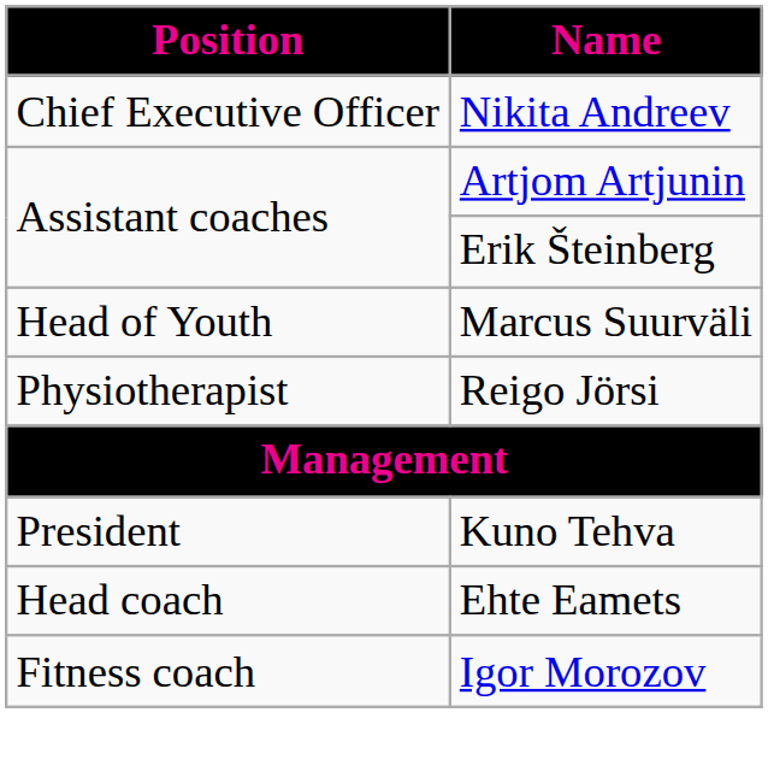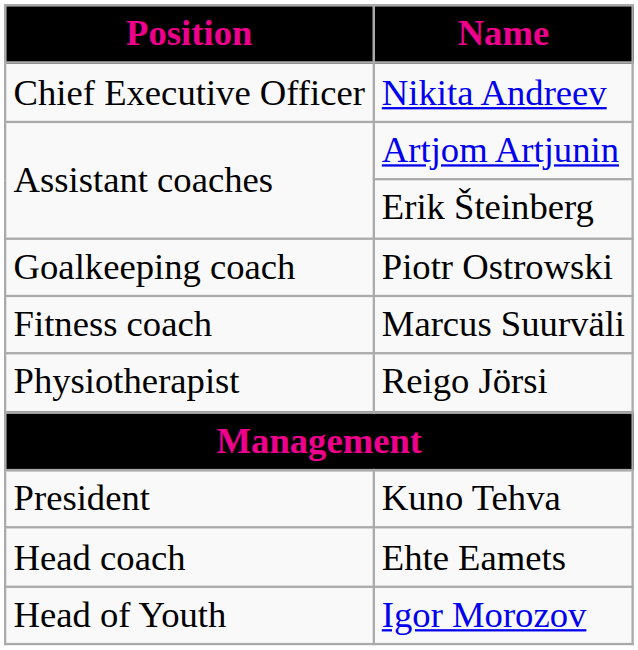+ row: Goalkeeping coach | Piotr Ostrowski
Marcus Suurväli | Position: Head of Youth -> Fitness coach
Igor Morozov | Position: Fitness coach -> Head of Youth
